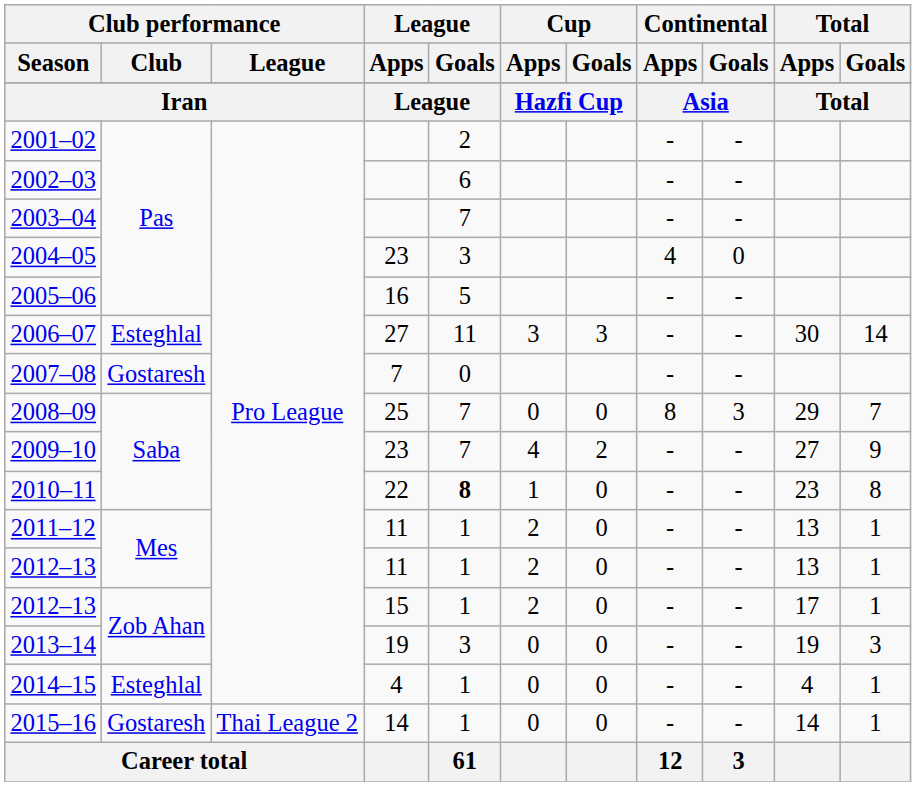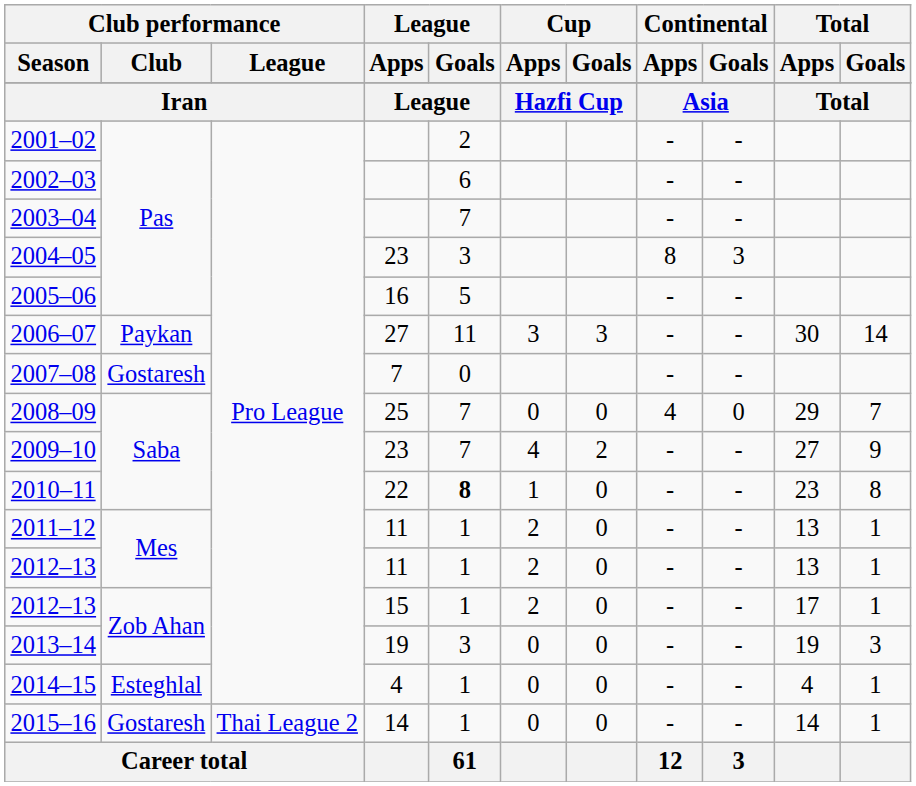2004–05 | Continental / Apps: 4 -> 8
2004–05 | Continental / Goals: 0 -> 3
2006–07 | Club performance / Club: Esteghlal -> Paykan
2008–09 | Continental / Apps: 8 -> 4
2008–09 | Continental / Goals: 3 -> 0
